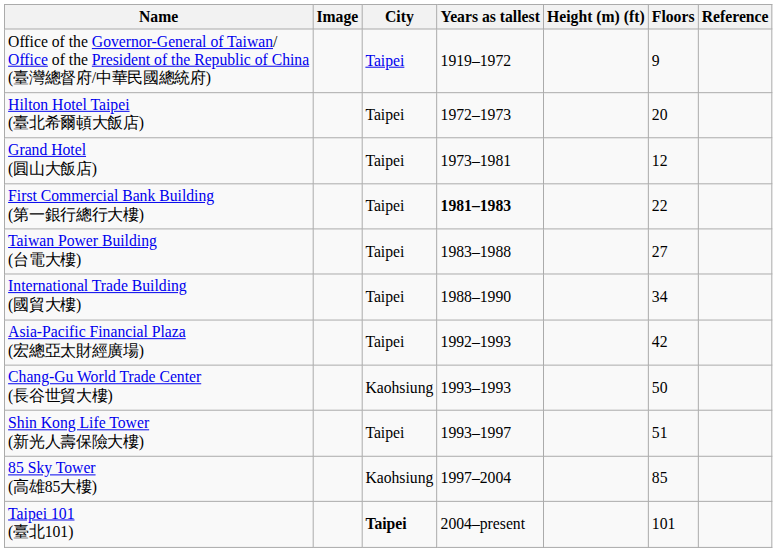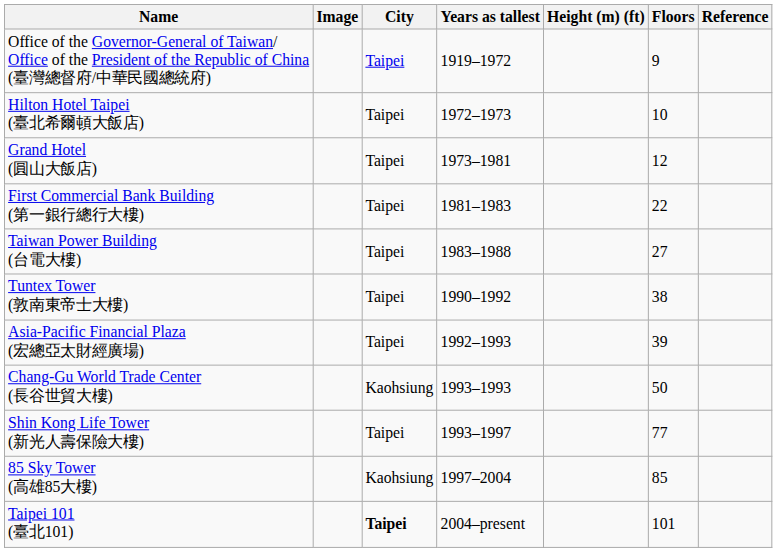Hilton Hotel Taipei (臺北希爾頓大飯店) | Floors: 20 -> 10
First Commercial Bank Building (第一銀行總行大樓) | Years as tallest: bold -> normal
- row: International Trade Building (國貿大樓) | Taipei | 1988–1990 | 34
+ row: Tuntex Tower (敦南東帝士大樓) | Taipei | 1990–1992 | 38
Asia-Pacific Financial Plaza (宏總亞太財經廣場) | Floors: 42 -> 39
Shin Kong Life Tower (新光人壽保險大樓) | Floors: 51 -> 77
